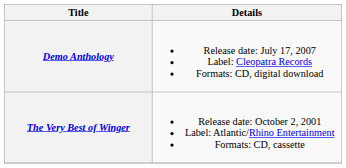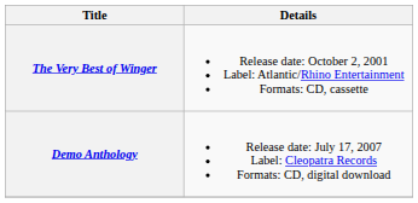rows swapped: The Very Best of Winger <-> Demo Anthology
